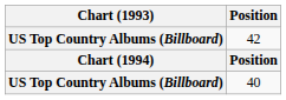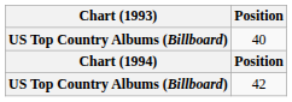rows swapped: 42 <-> 40
